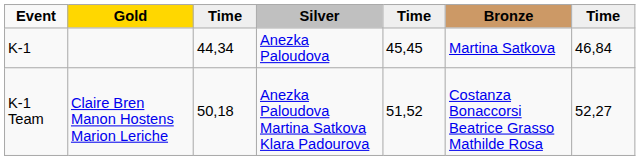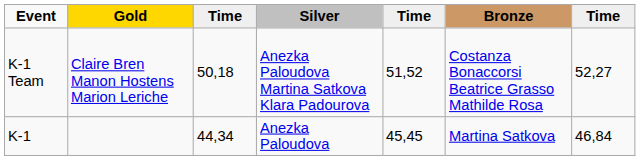rows swapped: K-1 <-> K-1 Team
